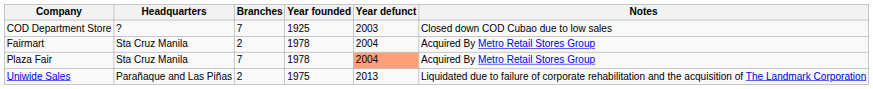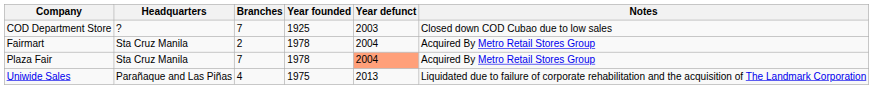Uniwide Sales | Branches: 2 -> 4
